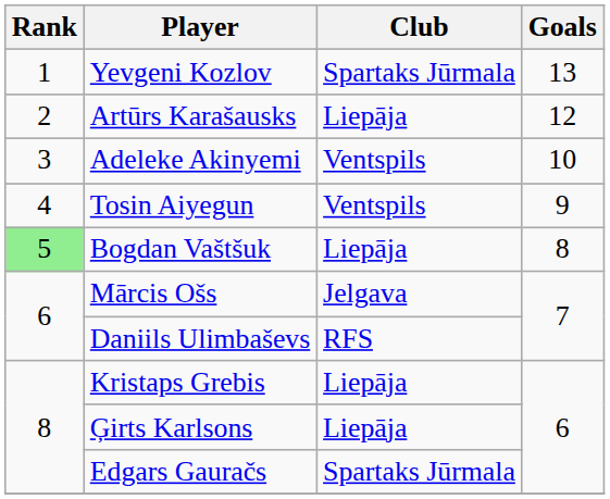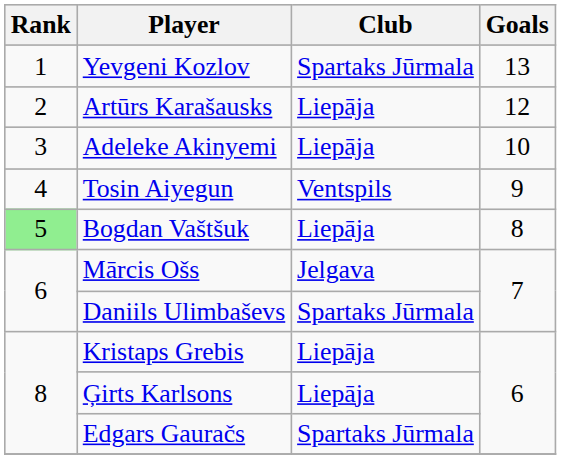Adeleke Akinyemi | Club: Ventspils -> Liepāja
Daniils Ulimbaševs | Club: RFS -> Spartaks Jūrmala
